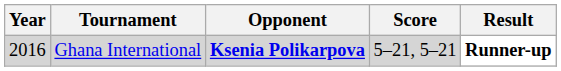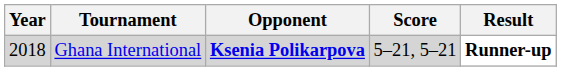Ghana International | Year: 2016 -> 2018
